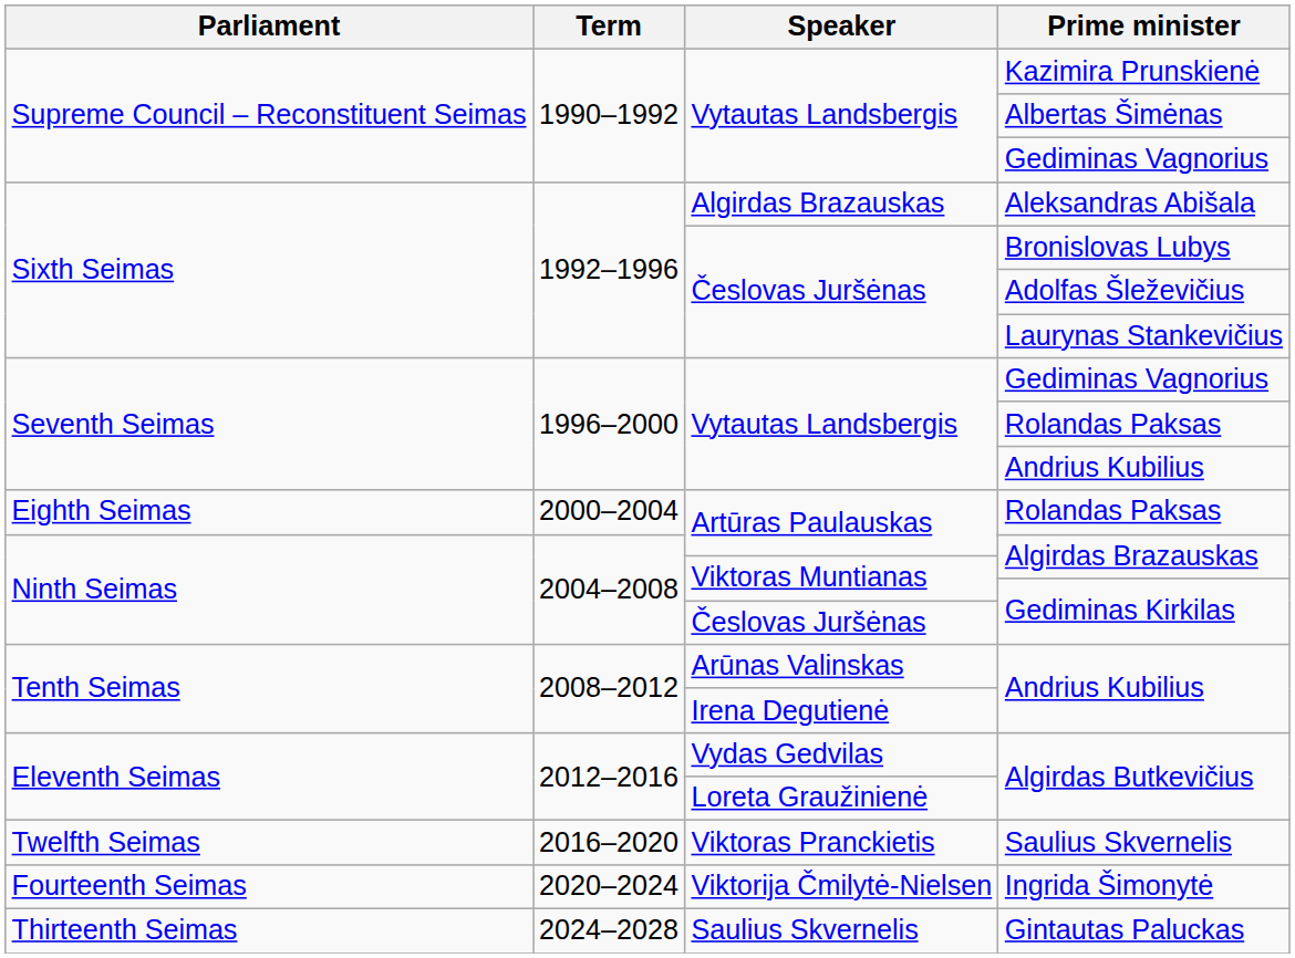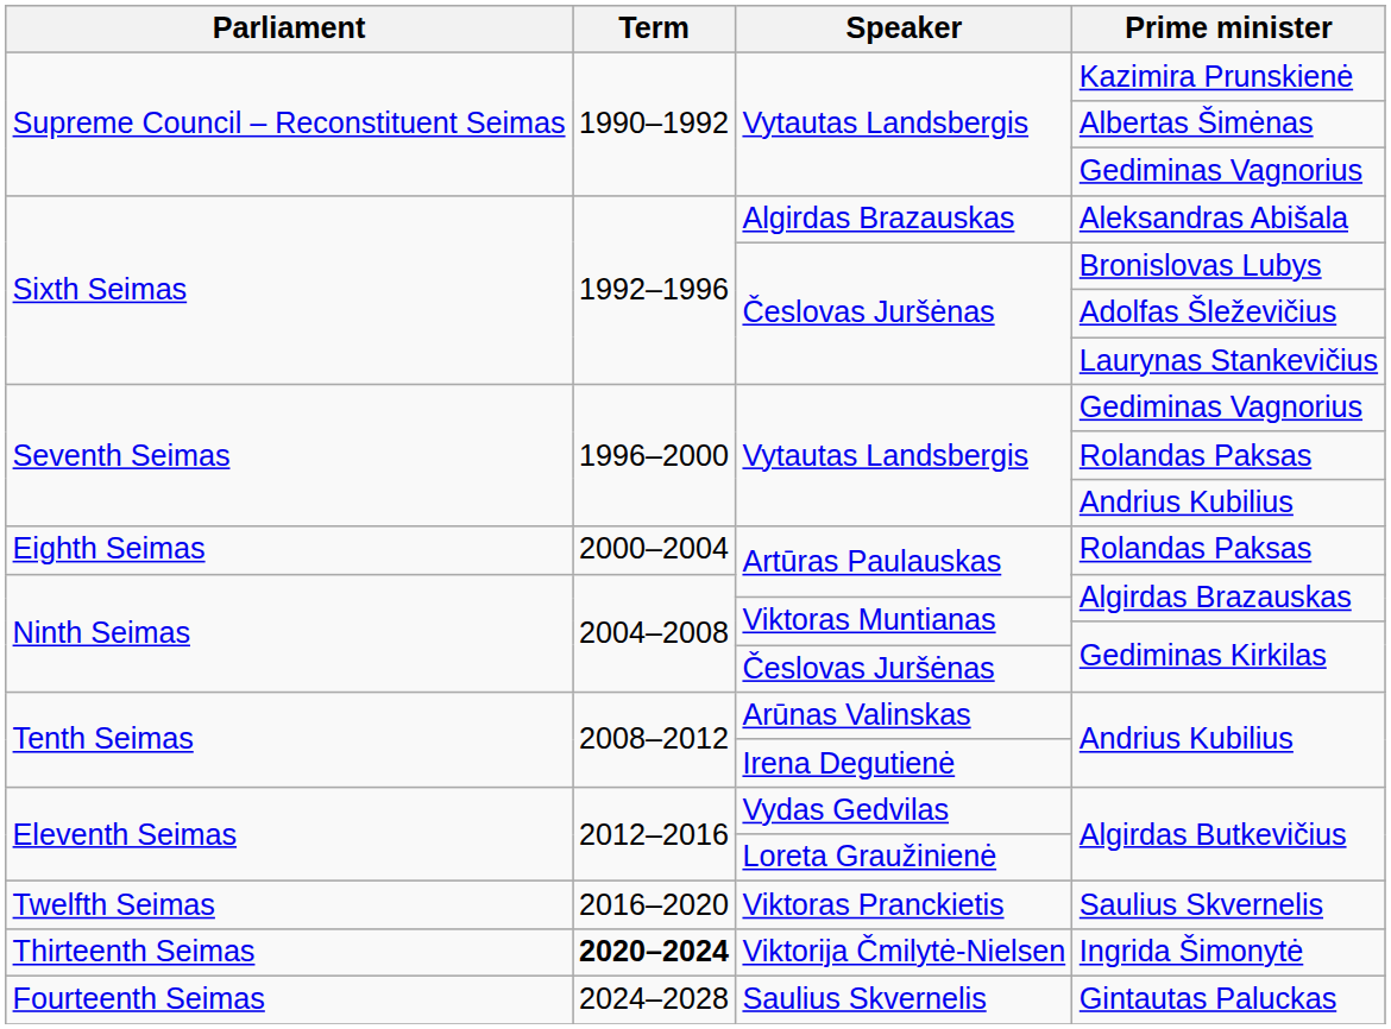Ingrida Šimonytė | Parliament: Fourteenth Seimas -> Thirteenth Seimas
Ingrida Šimonytė | Term: normal -> bold
Gintautas Paluckas | Parliament: Thirteenth Seimas -> Fourteenth Seimas
